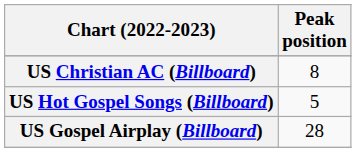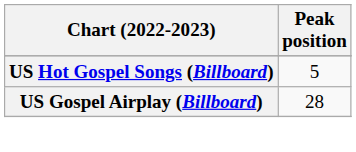- row: US Christian AC (Billboard) | 8
